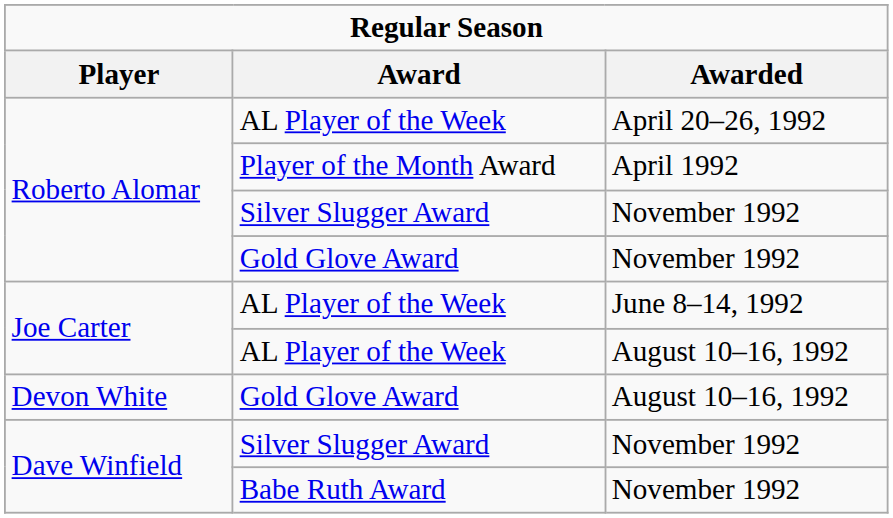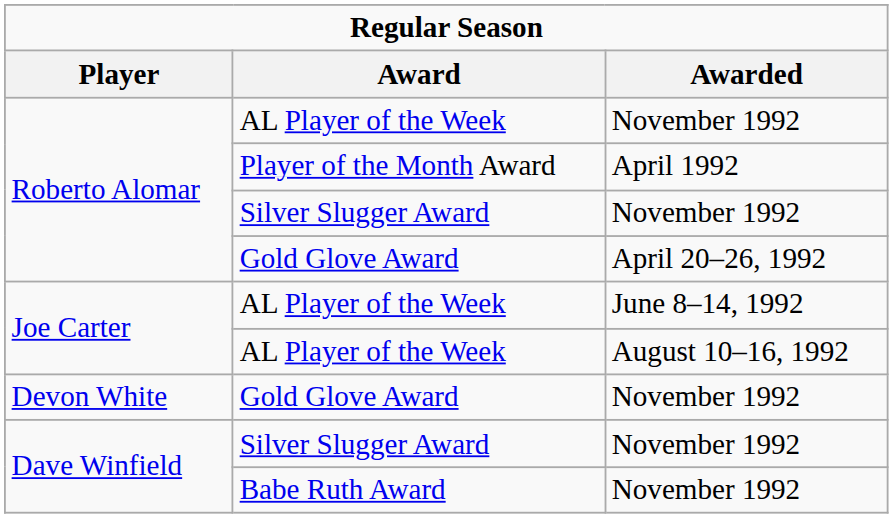Roberto Alomar / AL Player of the Week | Awarded: April 20–26, 1992 -> November 1992
Roberto Alomar / Gold Glove Award | Awarded: November 1992 -> April 20–26, 1992
Devon White / Gold Glove Award | Awarded: August 10–16, 1992 -> November 1992
